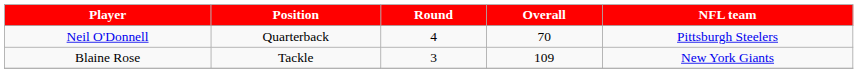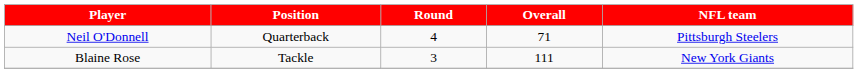Neil O'Donnell | Overall: 70 -> 71
Blaine Rose | Overall: 109 -> 111
